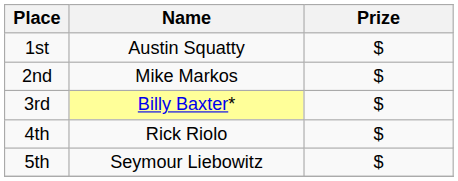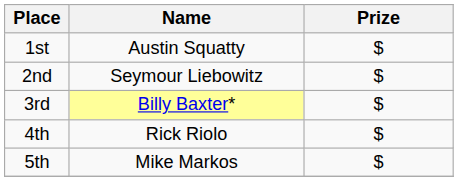2nd | Name: Mike Markos -> Seymour Liebowitz
5th | Name: Seymour Liebowitz -> Mike Markos
